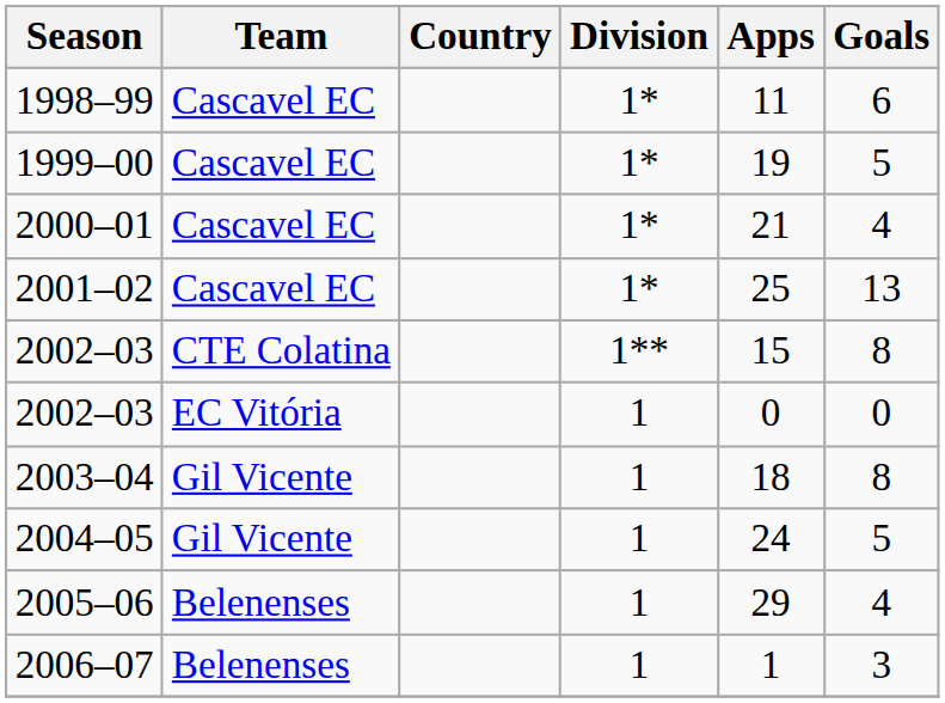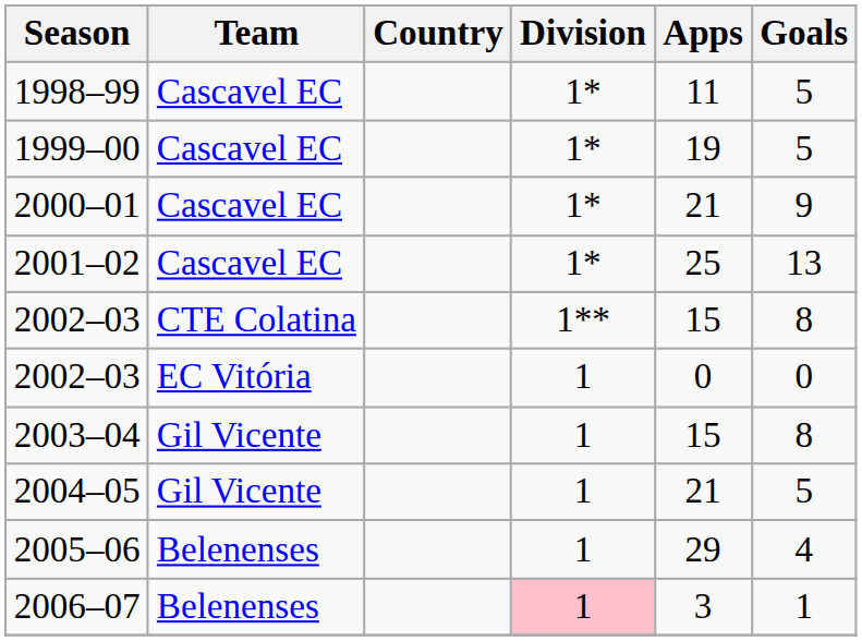1998–99 | Goals: 6 -> 5
2000–01 | Goals: 4 -> 9
2003–04 | Apps: 18 -> 15
2004–05 | Apps: 24 -> 21
2006–07 | Division: no background -> pink background
2006–07 | Apps: 1 -> 3
2006–07 | Goals: 3 -> 1
